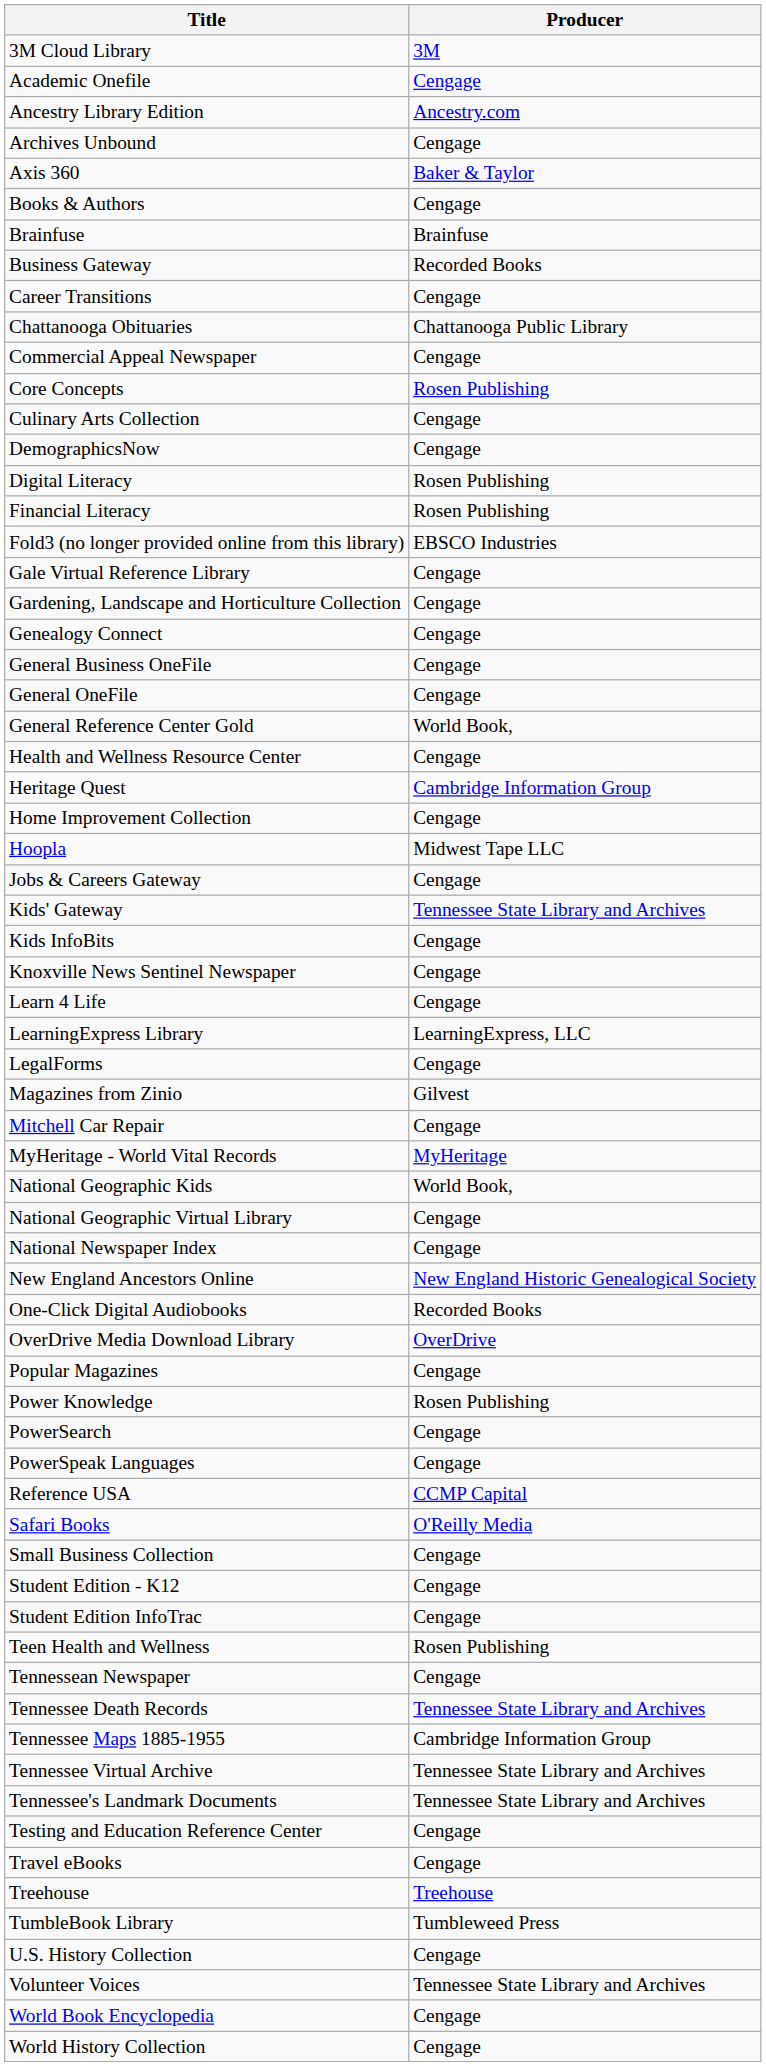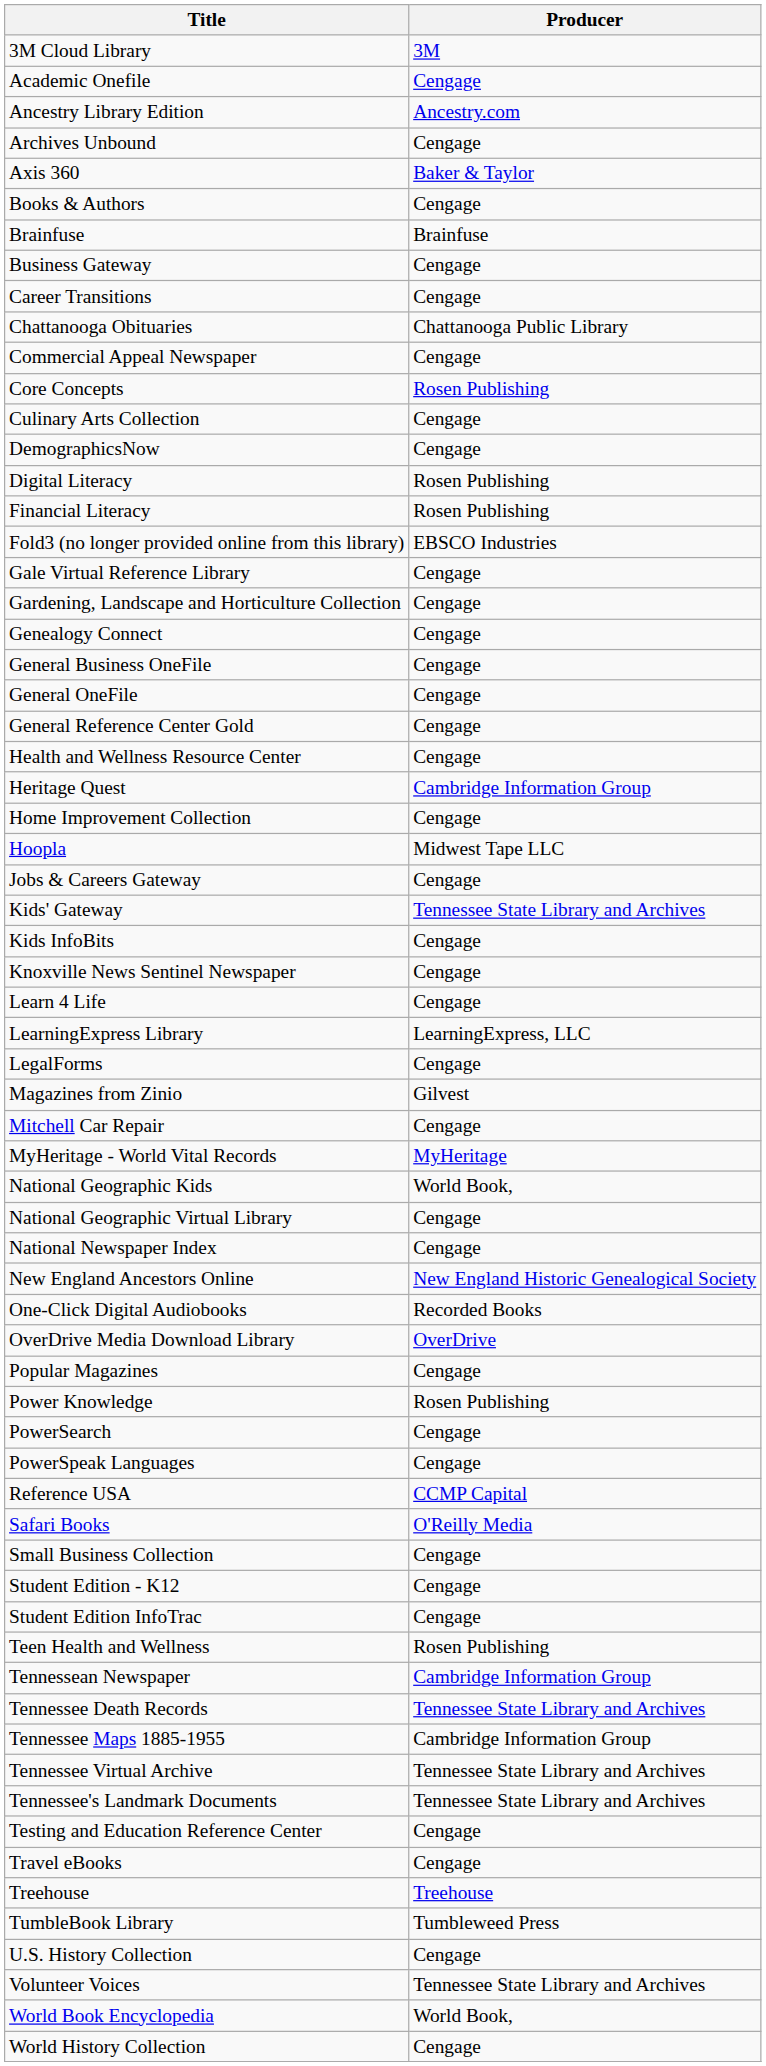Business Gateway | Producer: Recorded Books -> Cengage
General Reference Center Gold | Producer: World Book, -> Cengage
Tennessean Newspaper | Producer: Cengage -> Cambridge Information Group
World Book Encyclopedia | Producer: Cengage -> World Book,
